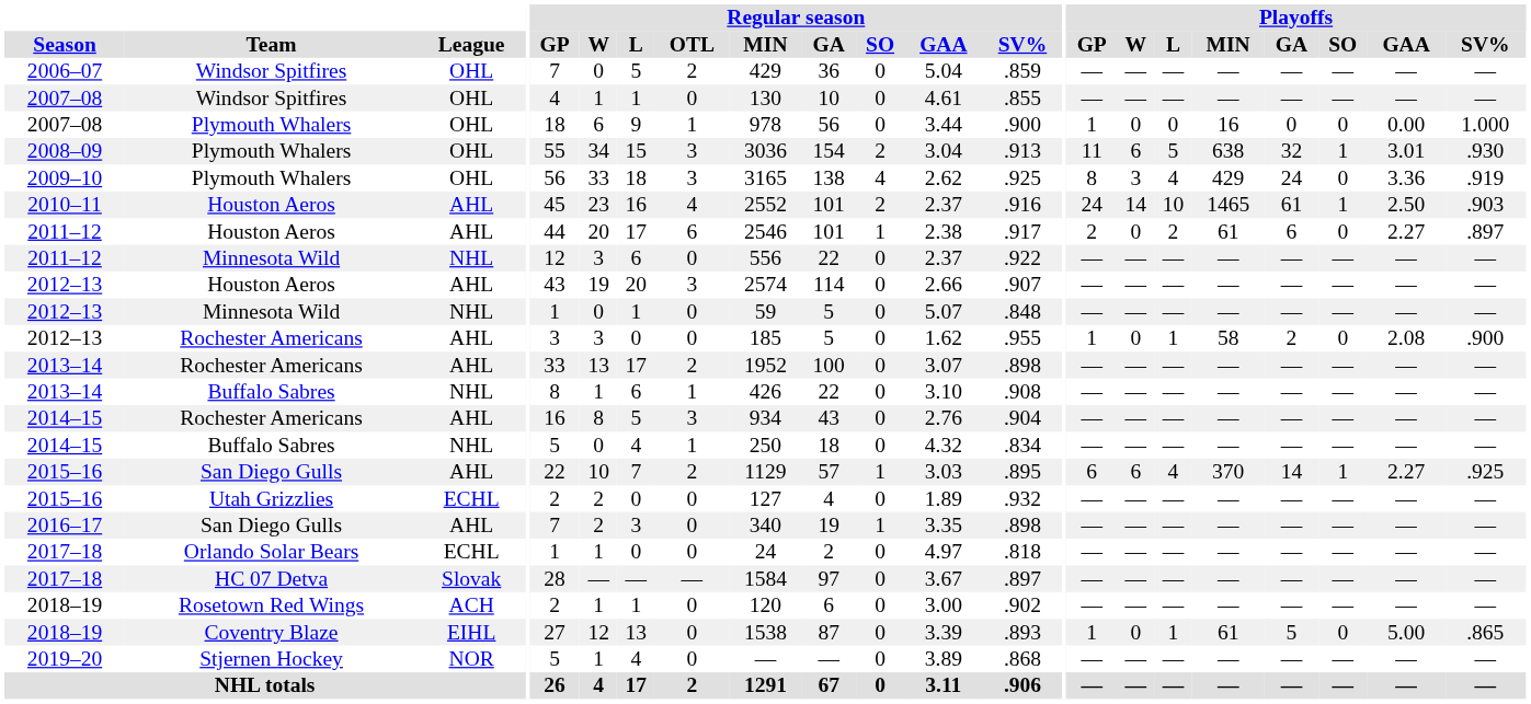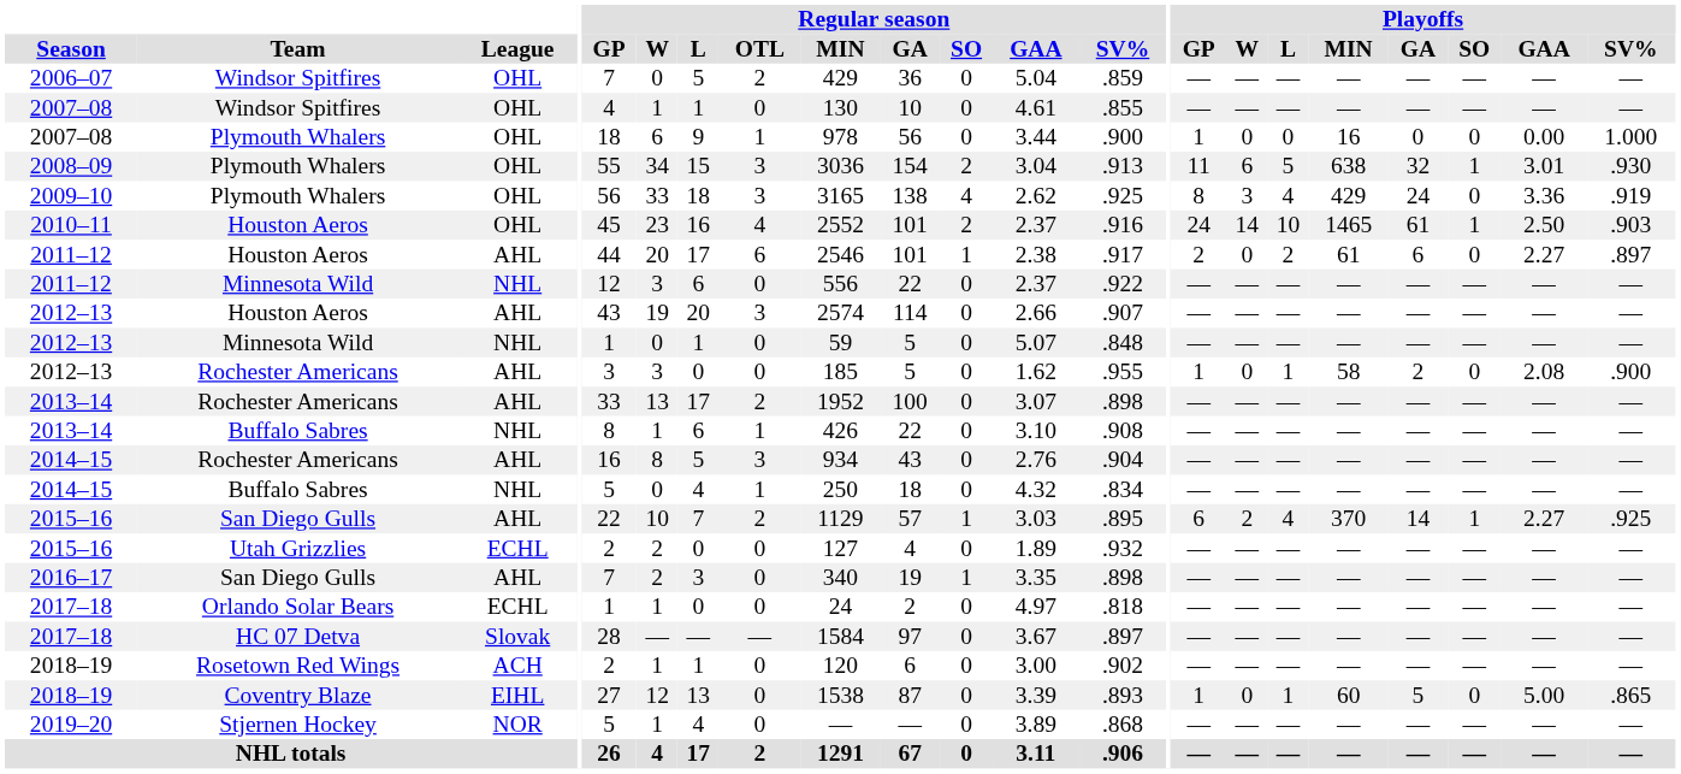2010–11 | League: AHL -> OHL
2015–16 / San Diego Gulls | Playoffs / W: 6 -> 2
2018–19 / Coventry Blaze | Playoffs / MIN: 61 -> 60
